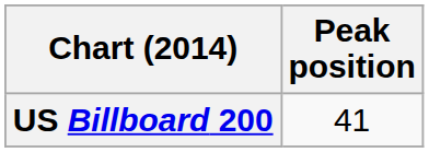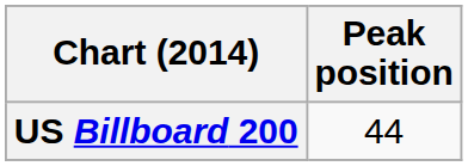US Billboard 200 | Peak position: 41 -> 44
